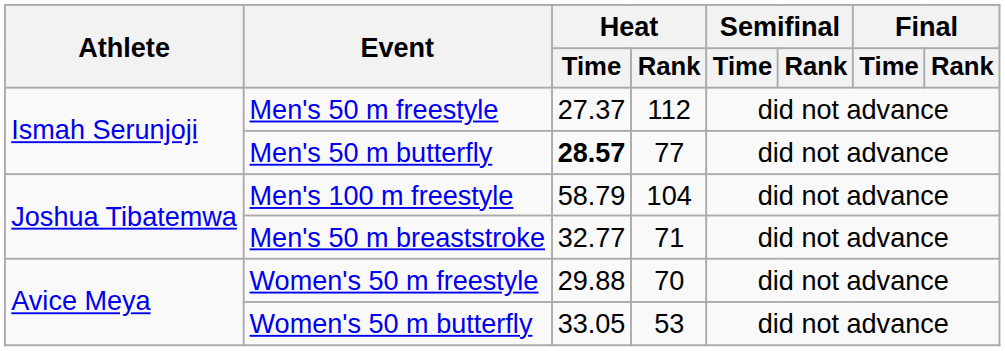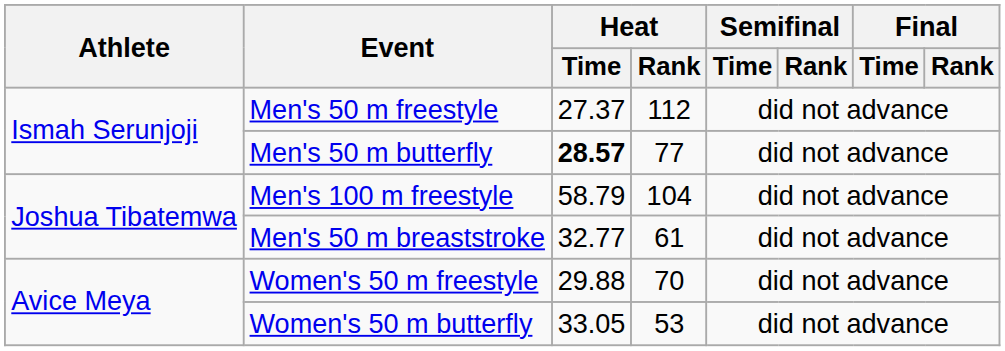Men's 50 m breaststroke | Heat / Rank: 71 -> 61
